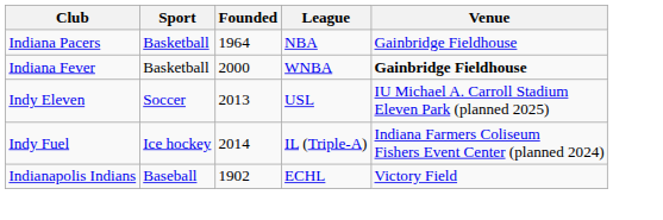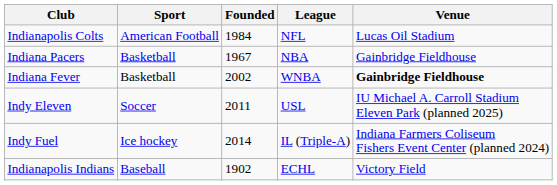+ row: Indianapolis Colts | American Football | 1984 | NFL | Lucas Oil Stadium
Indiana Pacers | Founded: 1964 -> 1967
Indiana Fever | Founded: 2000 -> 2002
Indy Eleven | Founded: 2013 -> 2011
